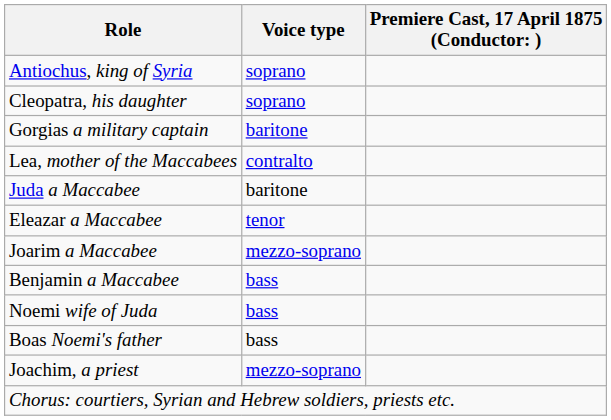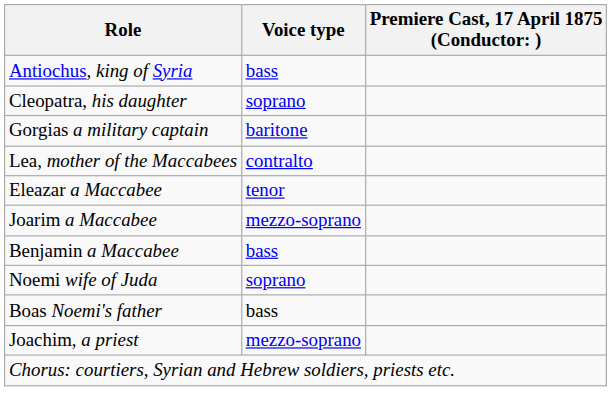Antiochus, king of Syria | Voice type: soprano -> bass
- row: Juda a Maccabee | baritone
Noemi wife of Juda | Voice type: bass -> soprano
